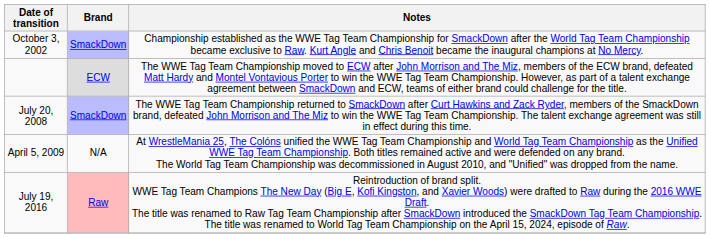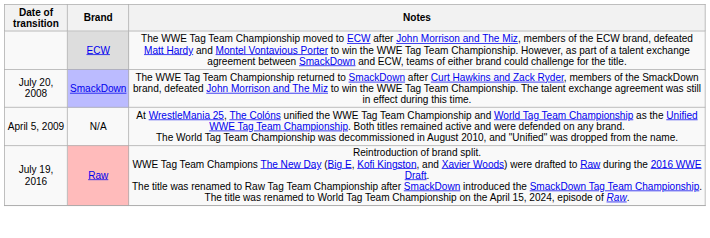- row: October 3, 2002 | SmackDown | Championship established as the WWE Tag Team Championship for SmackDown after the World Tag Team Championship became exclusive to Raw. Kurt Angle and Chris Benoit became the inaugural champions at No Mercy.
